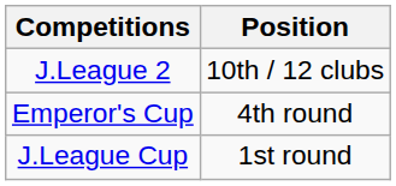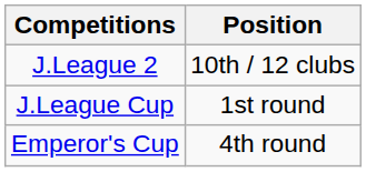rows swapped: Emperor's Cup <-> J.League Cup
